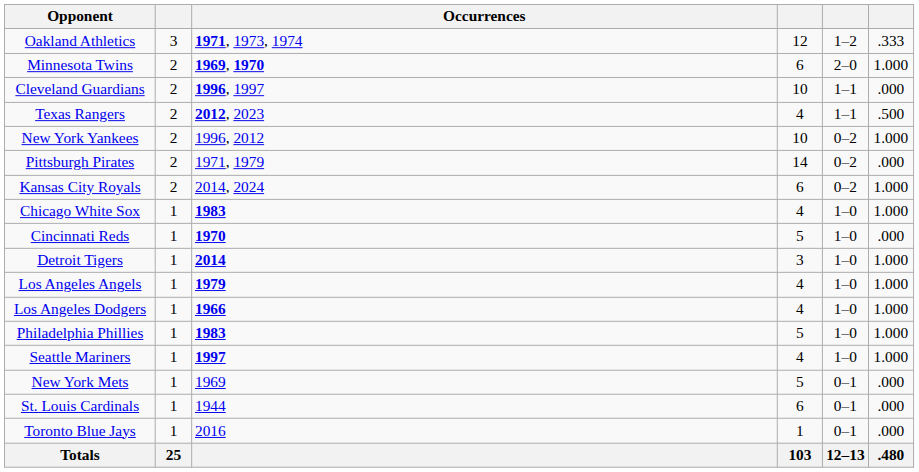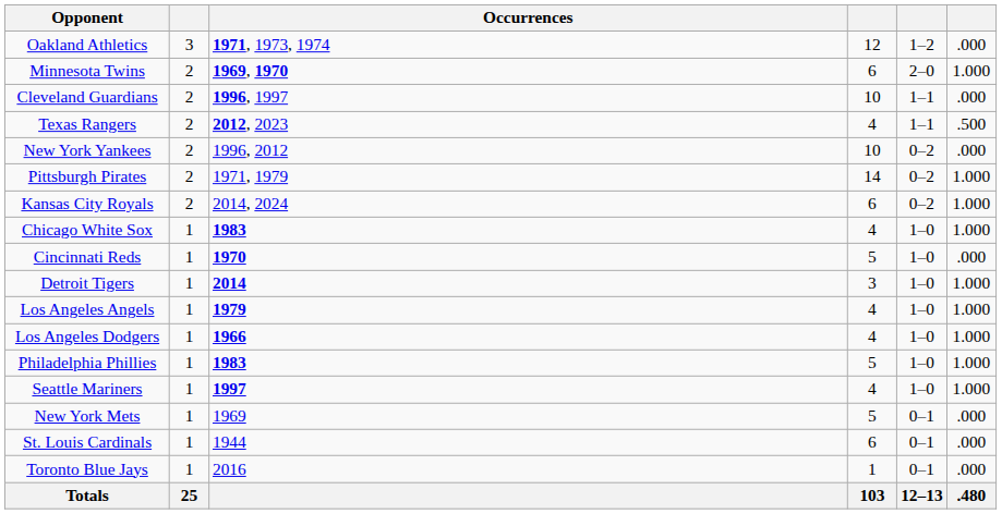Oakland Athletics | column 6: .333 -> .000
New York Yankees | column 6: 1.000 -> .000
Pittsburgh Pirates | column 6: .000 -> 1.000
